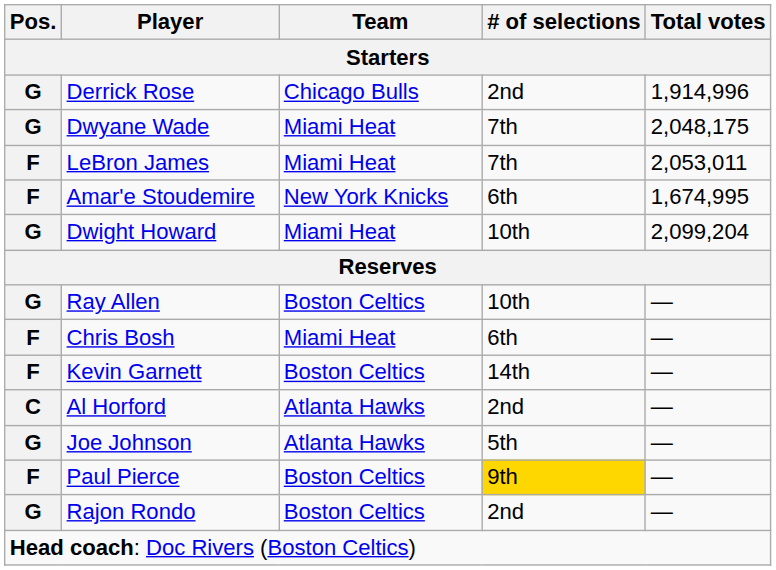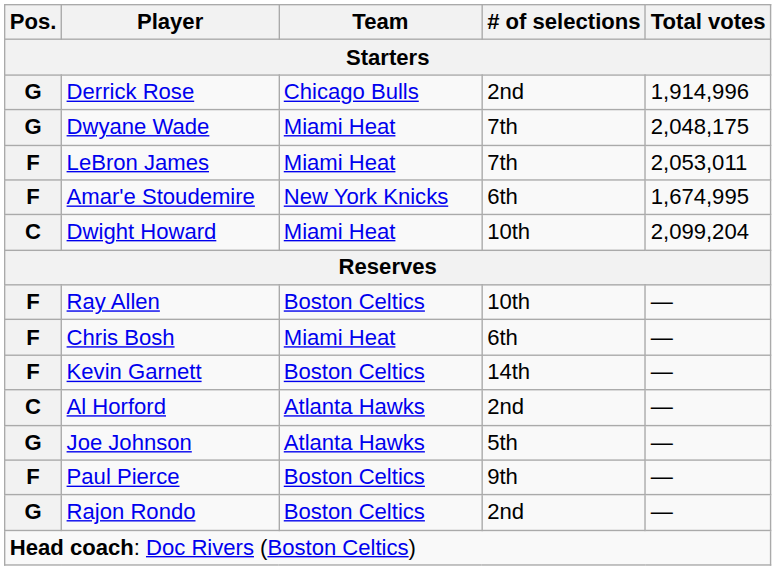Dwight Howard | Pos.: G -> C
Ray Allen | Pos.: G -> F
Paul Pierce | # of selections: gold background -> no background
